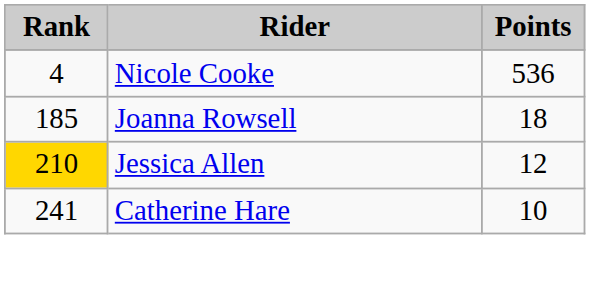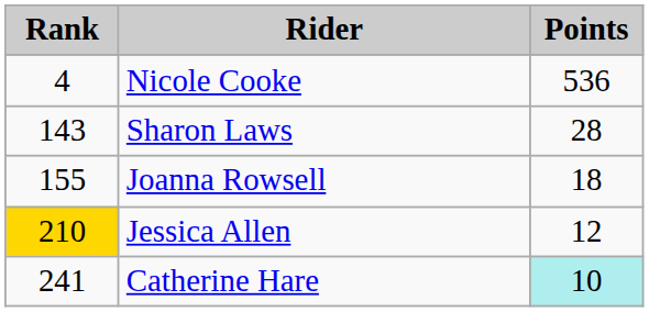+ row: 143 | Sharon Laws | 28
Joanna Rowsell | Rank: 185 -> 155
Catherine Hare | Points: no background -> paleturquoise background
